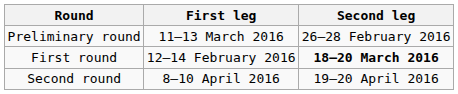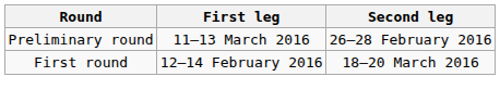First round | Second leg: bold -> normal
- row: Second round | 8–10 April 2016 | 19–20 April 2016
